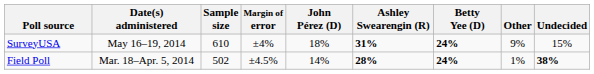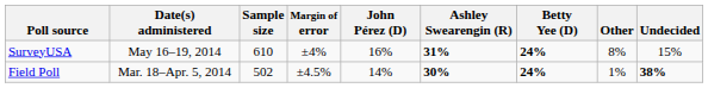SurveyUSA | John Pérez (D): 18% -> 16%
SurveyUSA | Other: 9% -> 8%
Field Poll | Ashley Swearengin (R): 28% -> 30%
